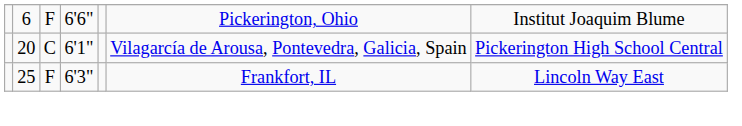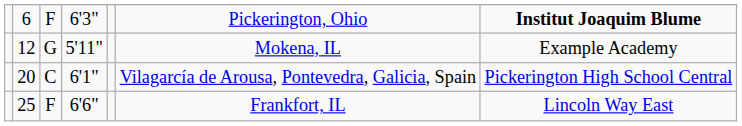6 | column 4: 6'6" -> 6'3"
6 | column 7: normal -> bold
+ row: 12 | G | 5'11" | Mokena, IL | Example Academy
25 | column 4: 6'3" -> 6'6"
